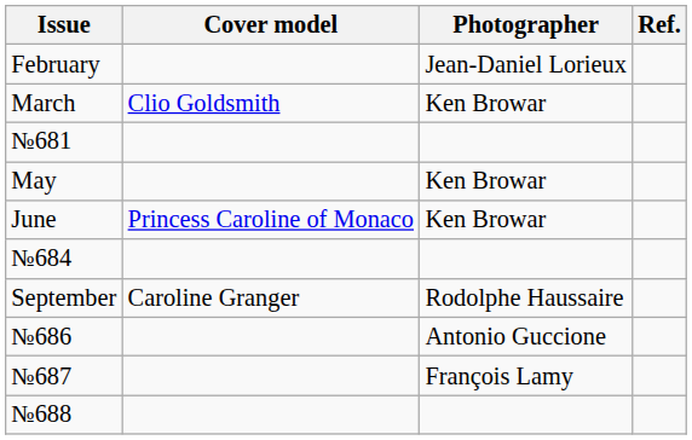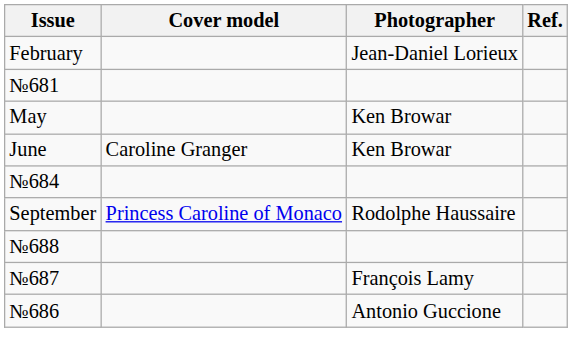- row: March | Clio Goldsmith | Ken Browar
June | Cover model: Princess Caroline of Monaco -> Caroline Granger
September | Cover model: Caroline Granger -> Princess Caroline of Monaco
rows swapped: №686 <-> №688
